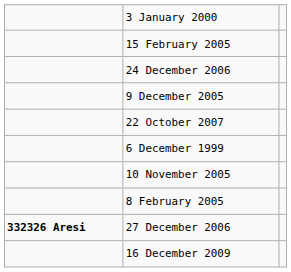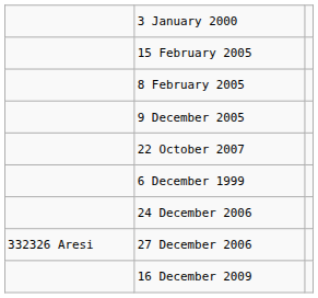rows swapped: 8 February 2005 <-> 24 December 2006
- row: 10 November 2005
27 December 2006 | column 1: bold -> normal
